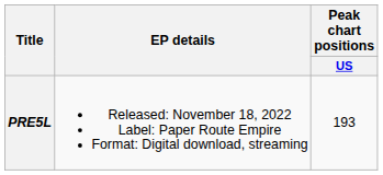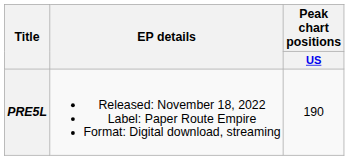PRE5L | Peak chart positions / US: 193 -> 190
